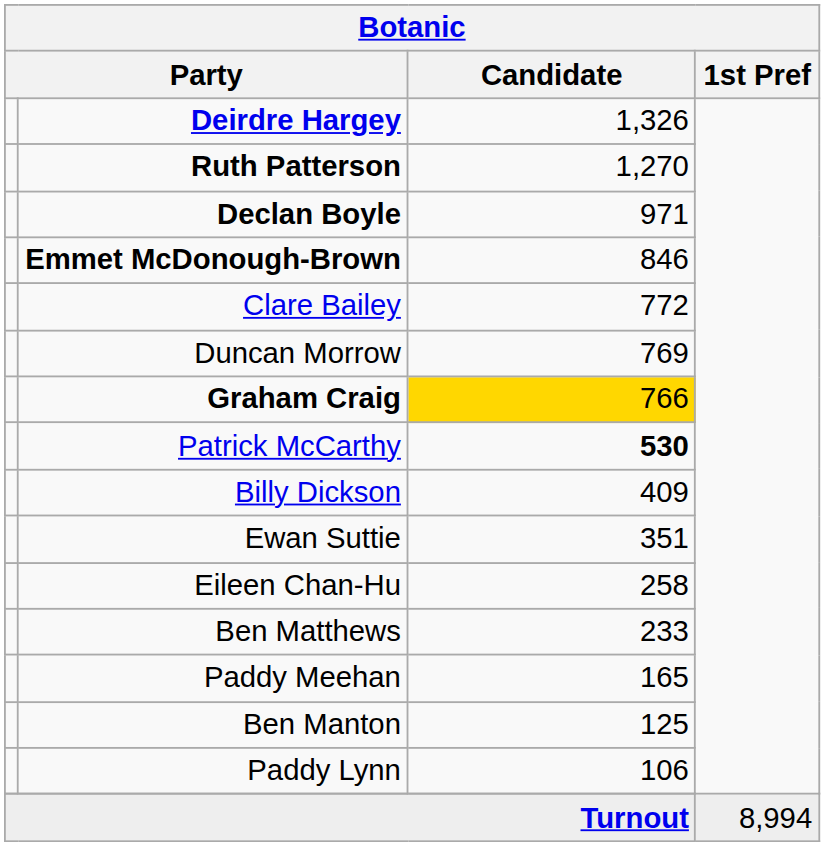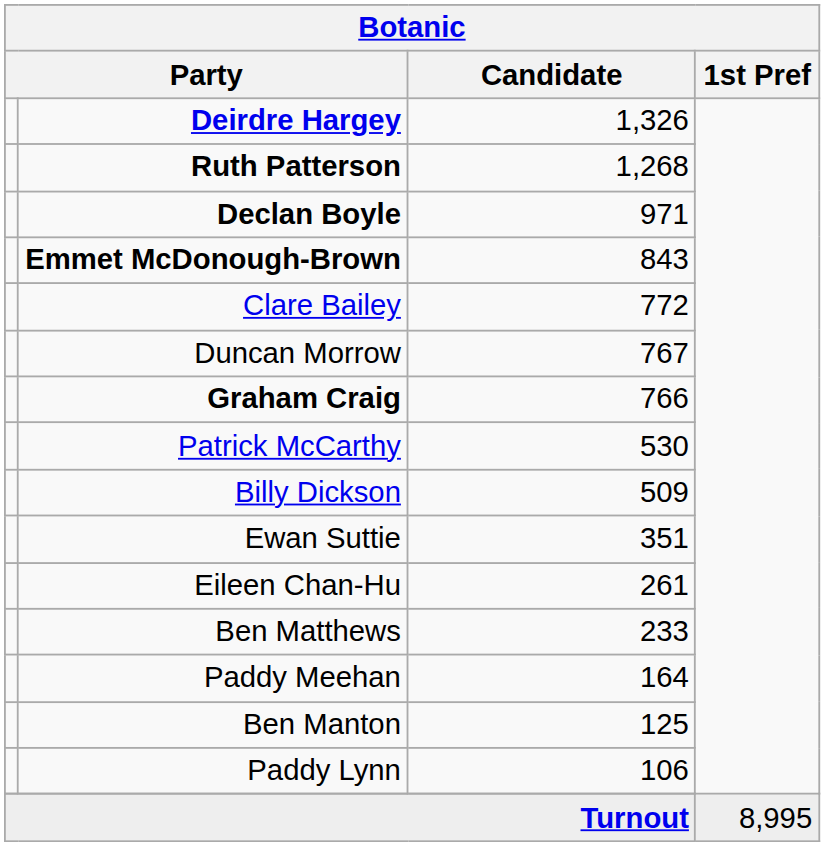Ruth Patterson | Candidate: 1,270 -> 1,268
Emmet McDonough-Brown | Candidate: 846 -> 843
Duncan Morrow | Candidate: 769 -> 767
Graham Craig | Candidate: gold background -> no background
Patrick McCarthy | Candidate: bold -> normal
Billy Dickson | Candidate: 409 -> 509
Eileen Chan-Hu | Candidate: 258 -> 261
Paddy Meehan | Candidate: 165 -> 164
Turnout | 1st Pref: 8,994 -> 8,995
